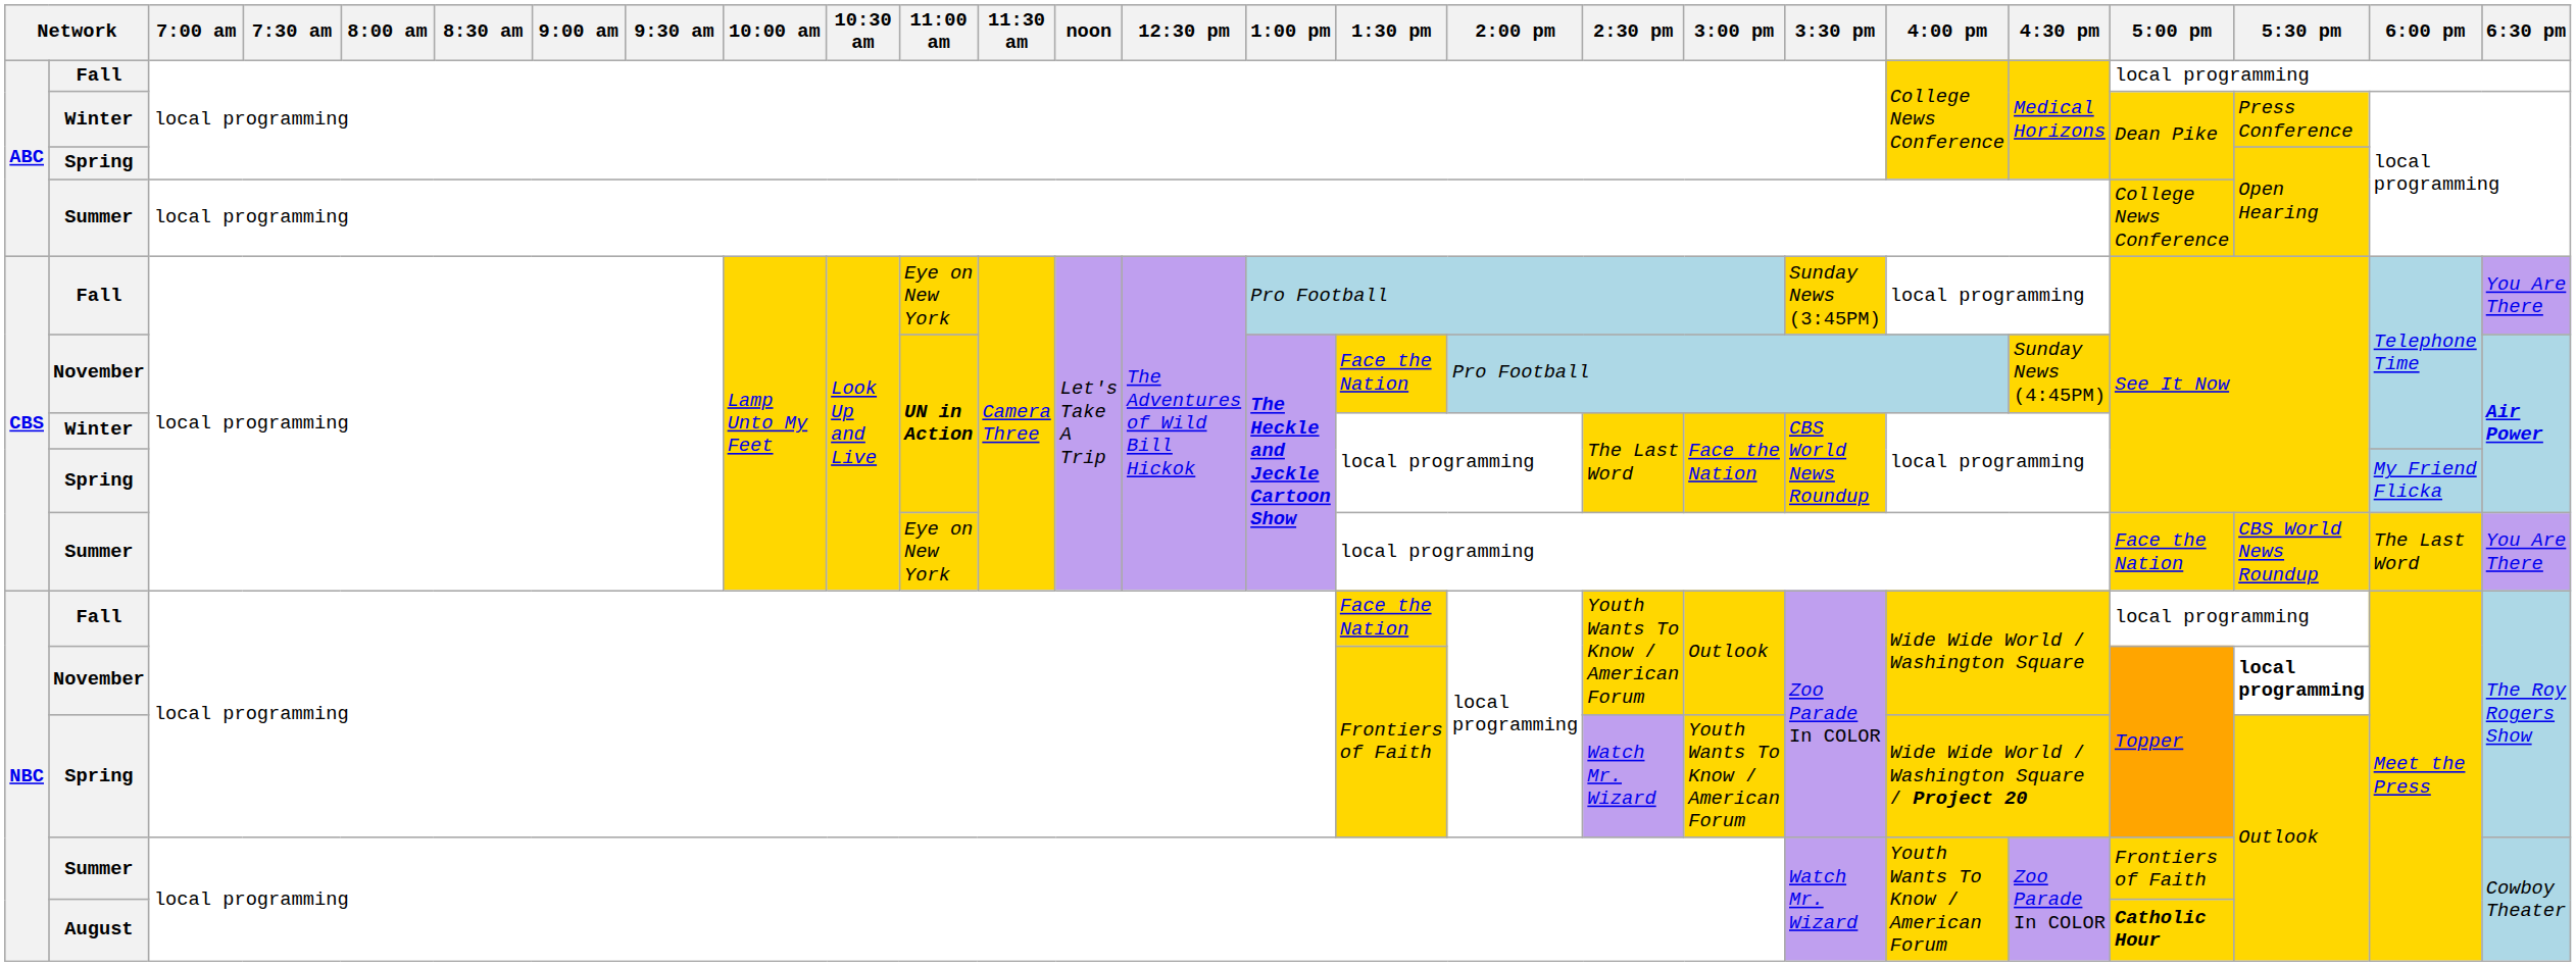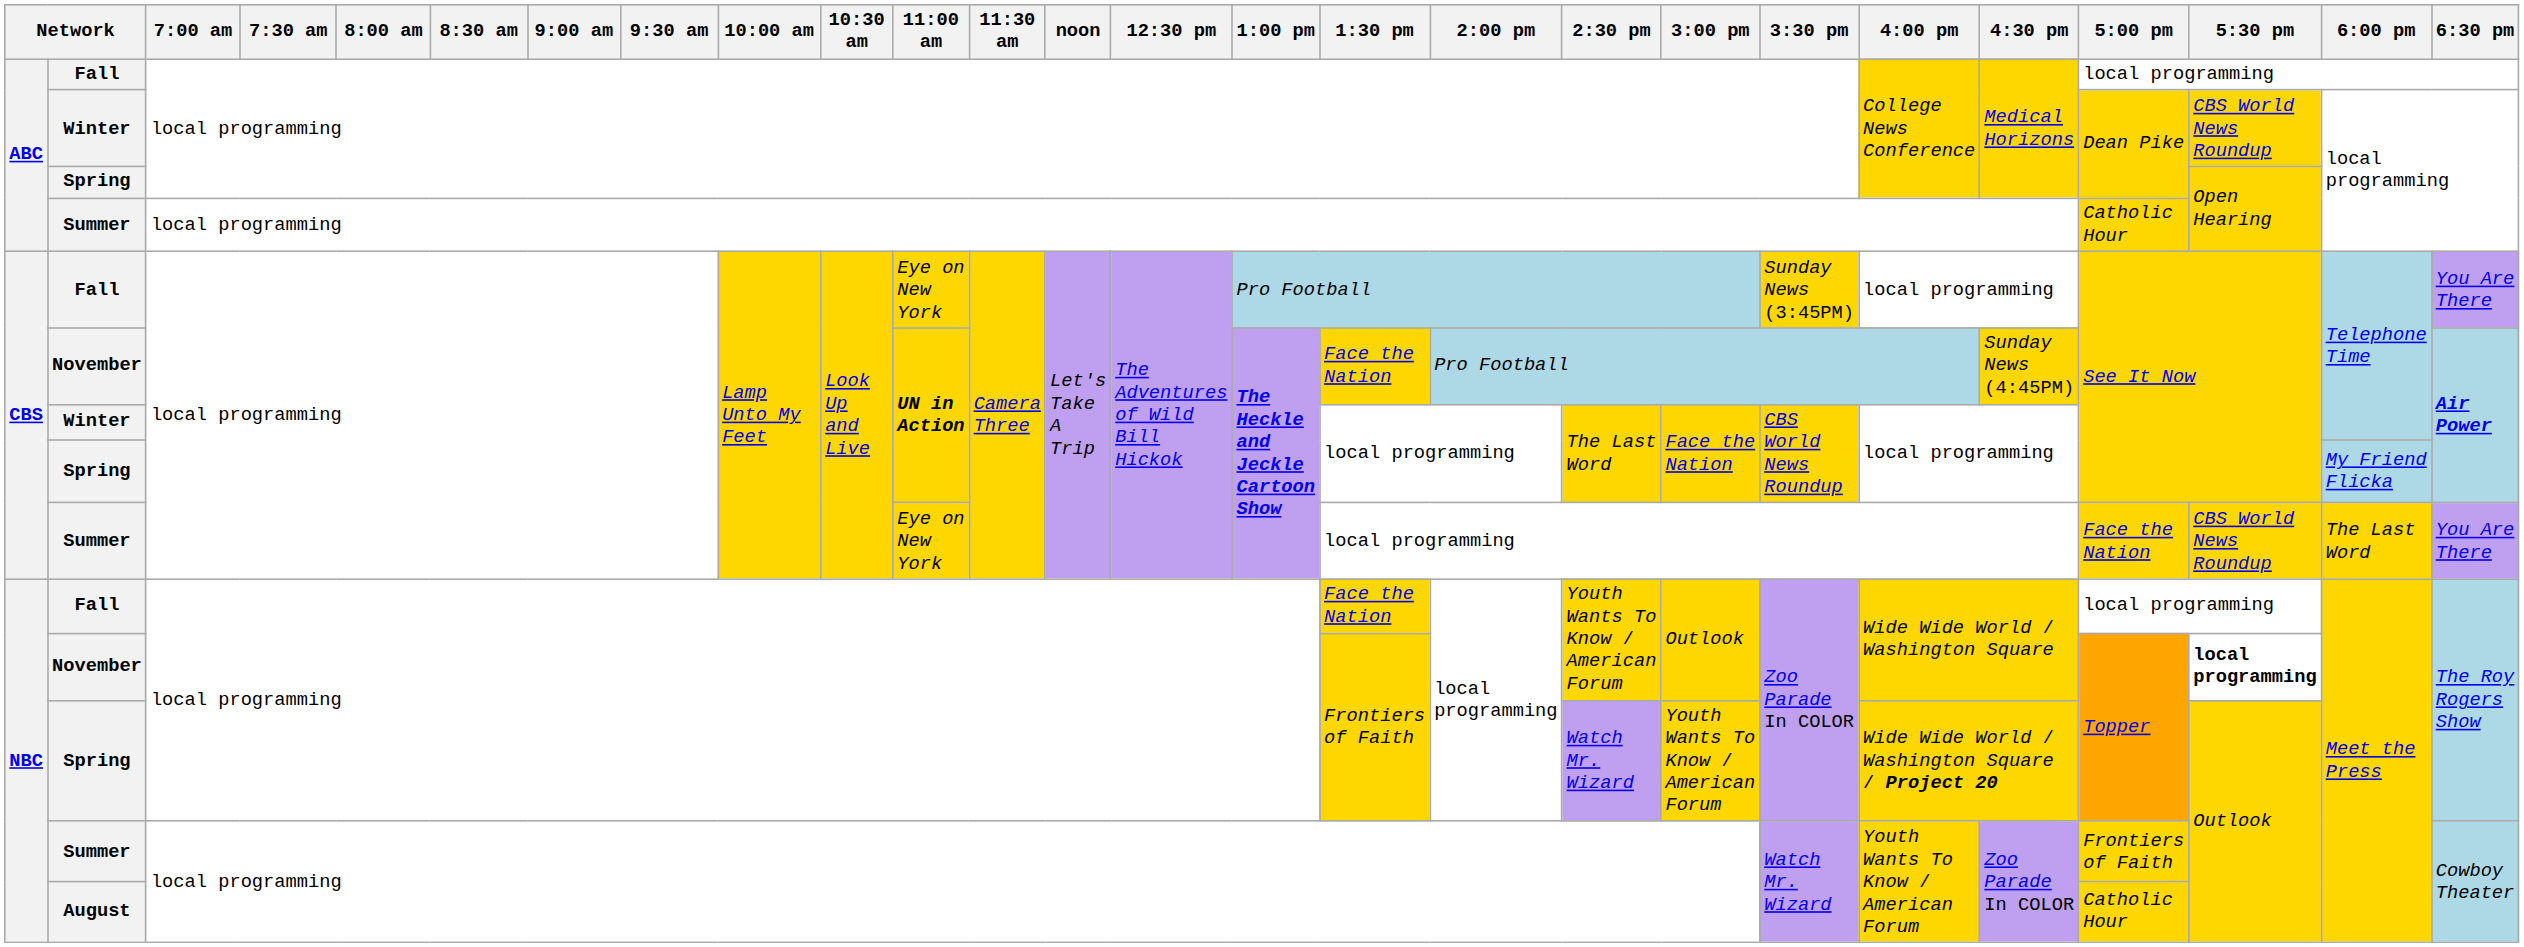ABC / Winter | 5:30 pm: Press Conference -> CBS World News Roundup
ABC / Summer | 5:00 pm: College News Conference -> Catholic Hour
August | 5:00 pm: bold -> normal
